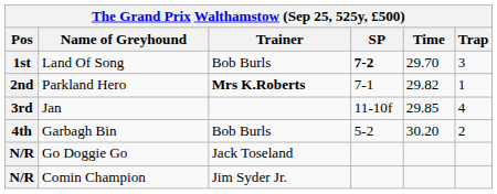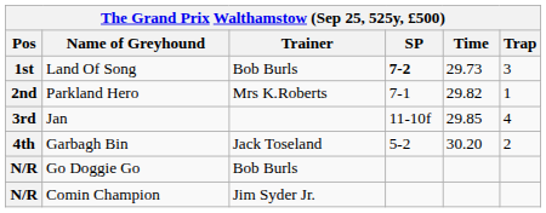Land Of Song | Time: 29.70 -> 29.73
Parkland Hero | Trainer: bold -> normal
Garbagh Bin | Trainer: Bob Burls -> Jack Toseland
Go Doggie Go | Trainer: Jack Toseland -> Bob Burls
